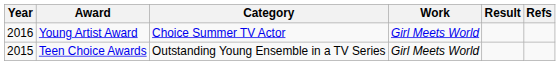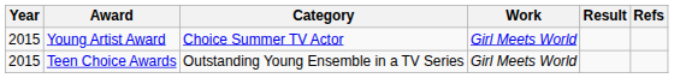Young Artist Award | Year: 2016 -> 2015
